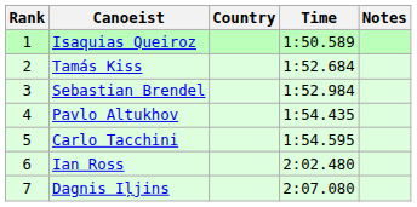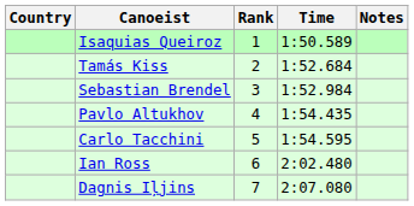columns swapped: Rank <-> Country
